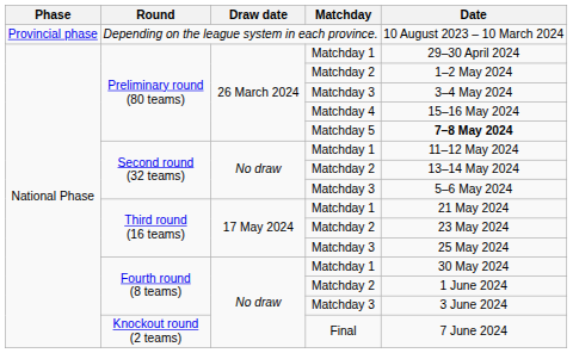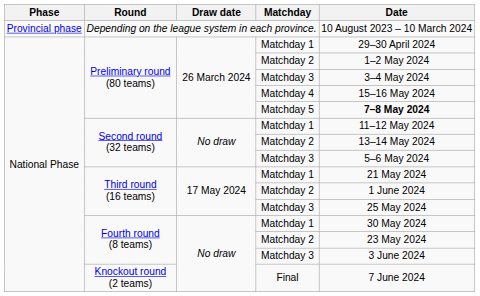Third round (16 teams) / Matchday 2 | Date: 23 May 2024 -> 1 June 2024
Fourth round (8 teams) / Matchday 2 | Date: 1 June 2024 -> 23 May 2024
